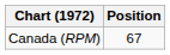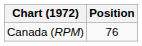Canada (RPM) | Position: 67 -> 76
